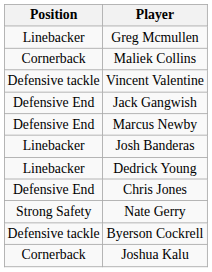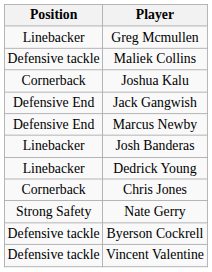Maliek Collins | Position: Cornerback -> Defensive tackle
rows swapped: Vincent Valentine <-> Joshua Kalu
Chris Jones | Position: Defensive End -> Cornerback
